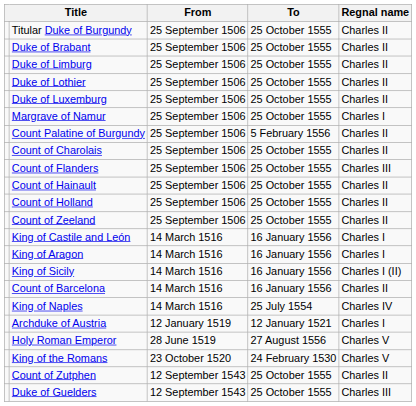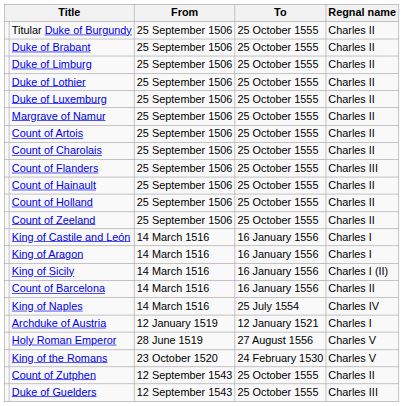Margrave of Namur | Regnal name: Charles I -> Charles II
- row: Count Palatine of Burgundy | 25 September 1506 | 5 February 1556 | Charles II
+ row: Count of Artois | 25 September 1506 | 25 October 1555 | Charles II
